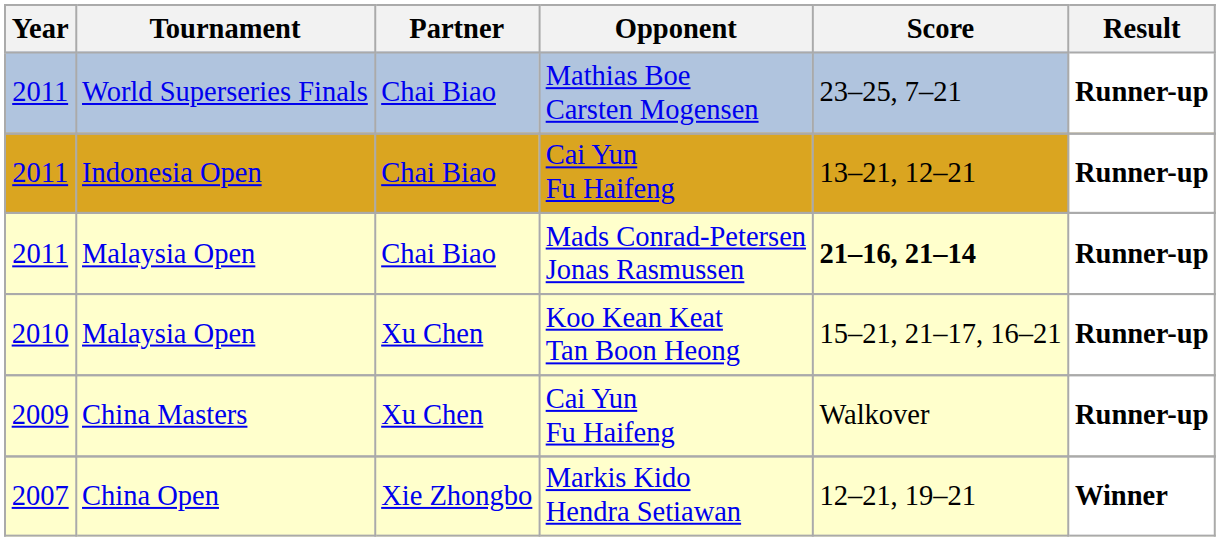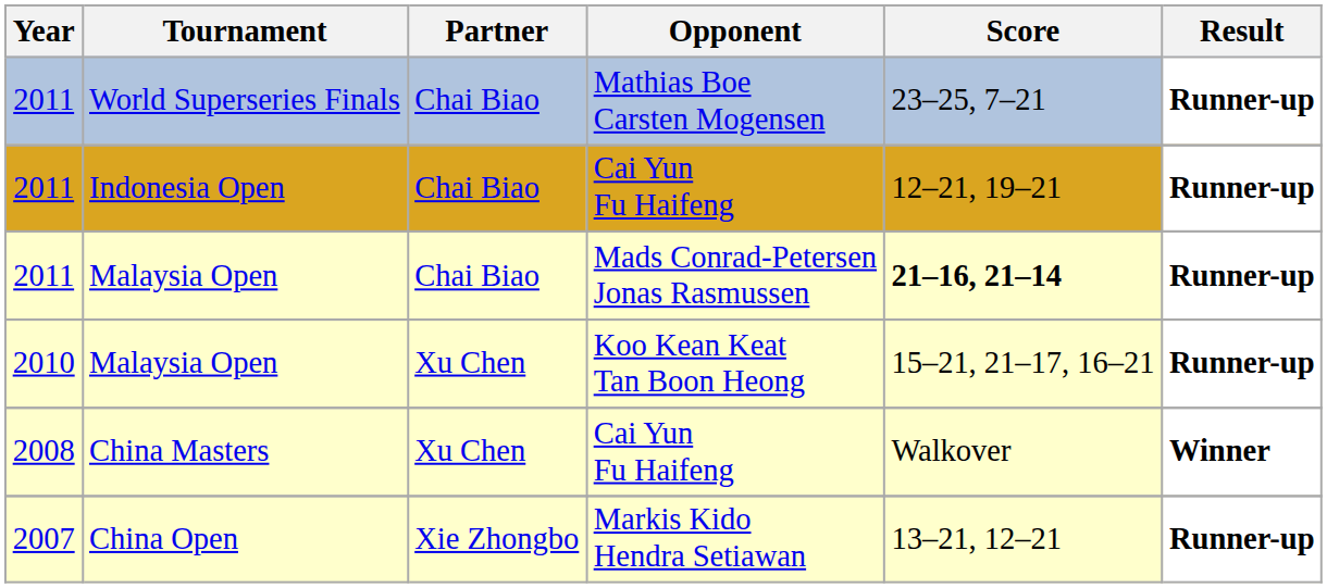Indonesia Open | Score: 13–21, 12–21 -> 12–21, 19–21
China Masters | Year: 2009 -> 2008
China Masters | Result: Runner-up -> Winner
China Open | Score: 12–21, 19–21 -> 13–21, 12–21
China Open | Result: Winner -> Runner-up
